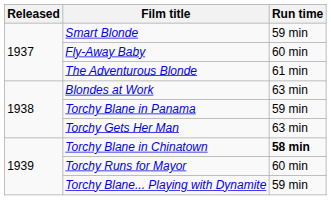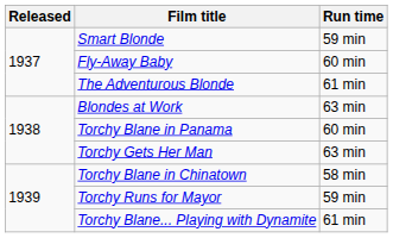Torchy Blane in Panama | Run time: 59 min -> 60 min
Torchy Blane in Chinatown | Run time: bold -> normal
Torchy Runs for Mayor | Run time: 60 min -> 59 min
Torchy Blane... Playing with Dynamite | Run time: 59 min -> 61 min
